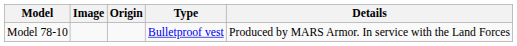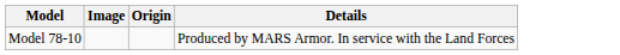- column: Type | Bulletproof vest
